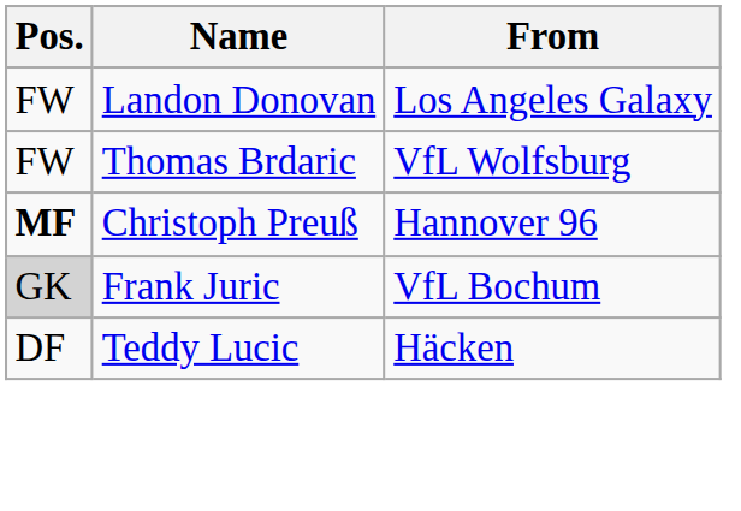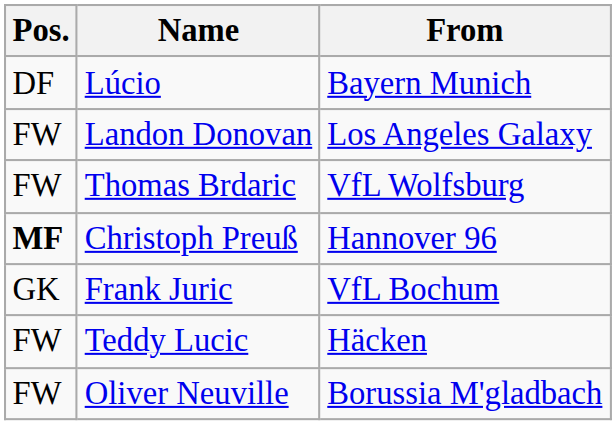+ row: DF | Lúcio | Bayern Munich
Frank Juric | Pos.: lightgrey background -> no background
Teddy Lucic | Pos.: DF -> FW
+ row: FW | Oliver Neuville | Borussia M'gladbach
